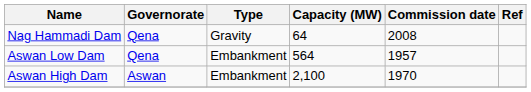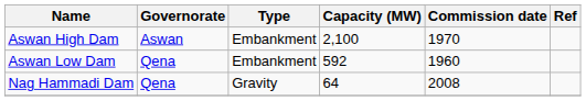rows swapped: Aswan High Dam <-> Nag Hammadi Dam
Aswan Low Dam | Capacity (MW): 564 -> 592
Aswan Low Dam | Commission date: 1957 -> 1960
